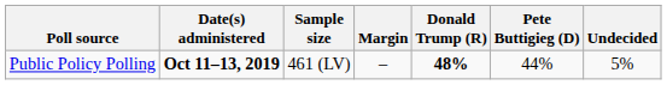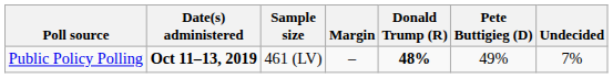Public Policy Polling | Pete Buttigieg (D): 44% -> 49%
Public Policy Polling | Undecided: 5% -> 7%
